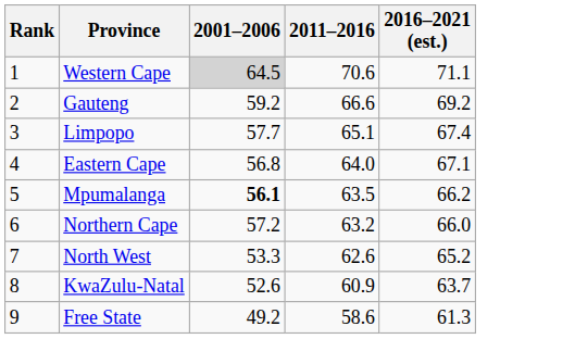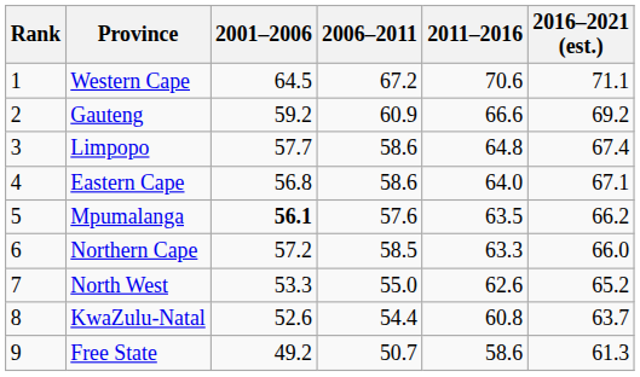+ column: 2006–2011 | 67.2 | 60.9 | 58.6 | 58.6 | 57.6 | 58.5 | 55.0 | 54.4 | 50.7
Western Cape | 2001–2006: lightgrey background -> no background
Limpopo | 2011–2016: 65.1 -> 64.8
Northern Cape | 2011–2016: 63.2 -> 63.3
KwaZulu-Natal | 2011–2016: 60.9 -> 60.8
